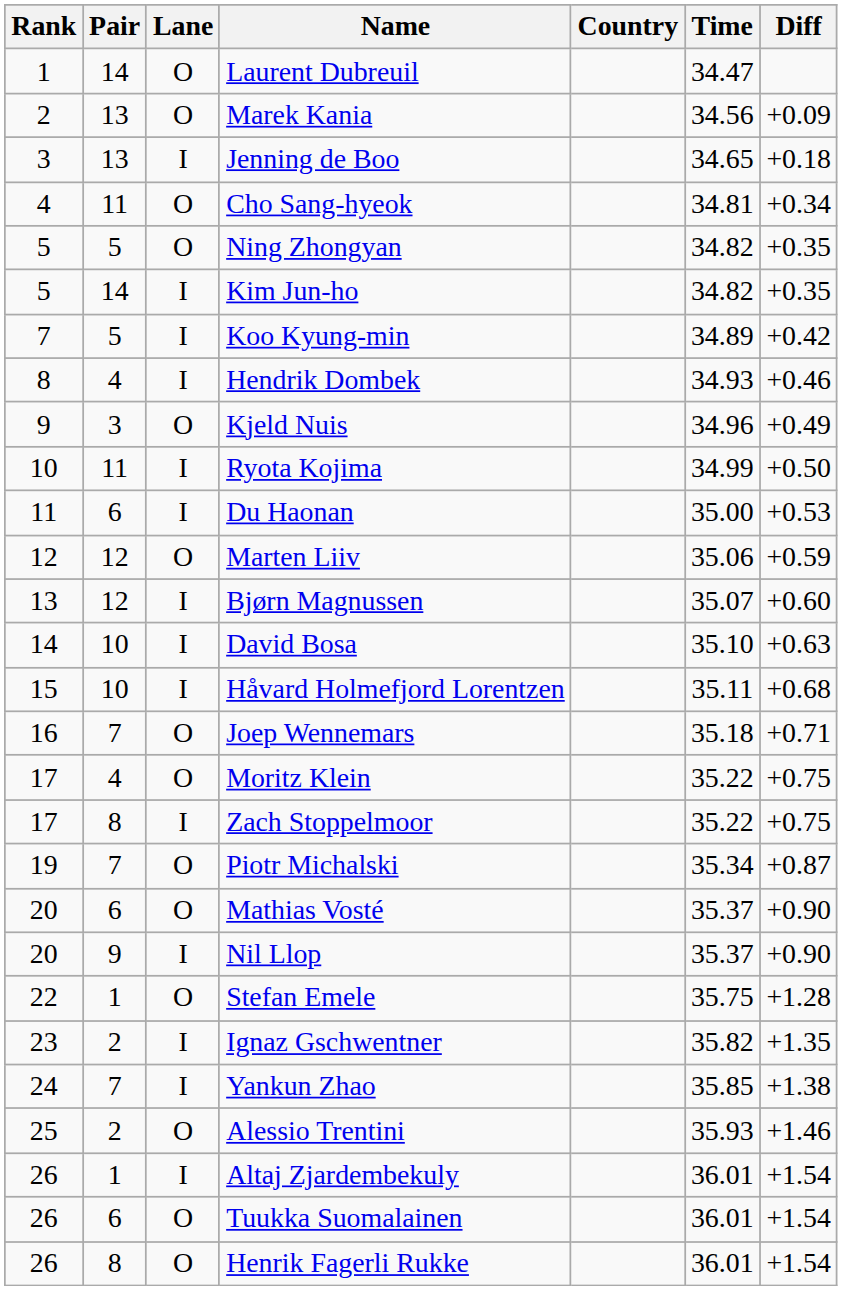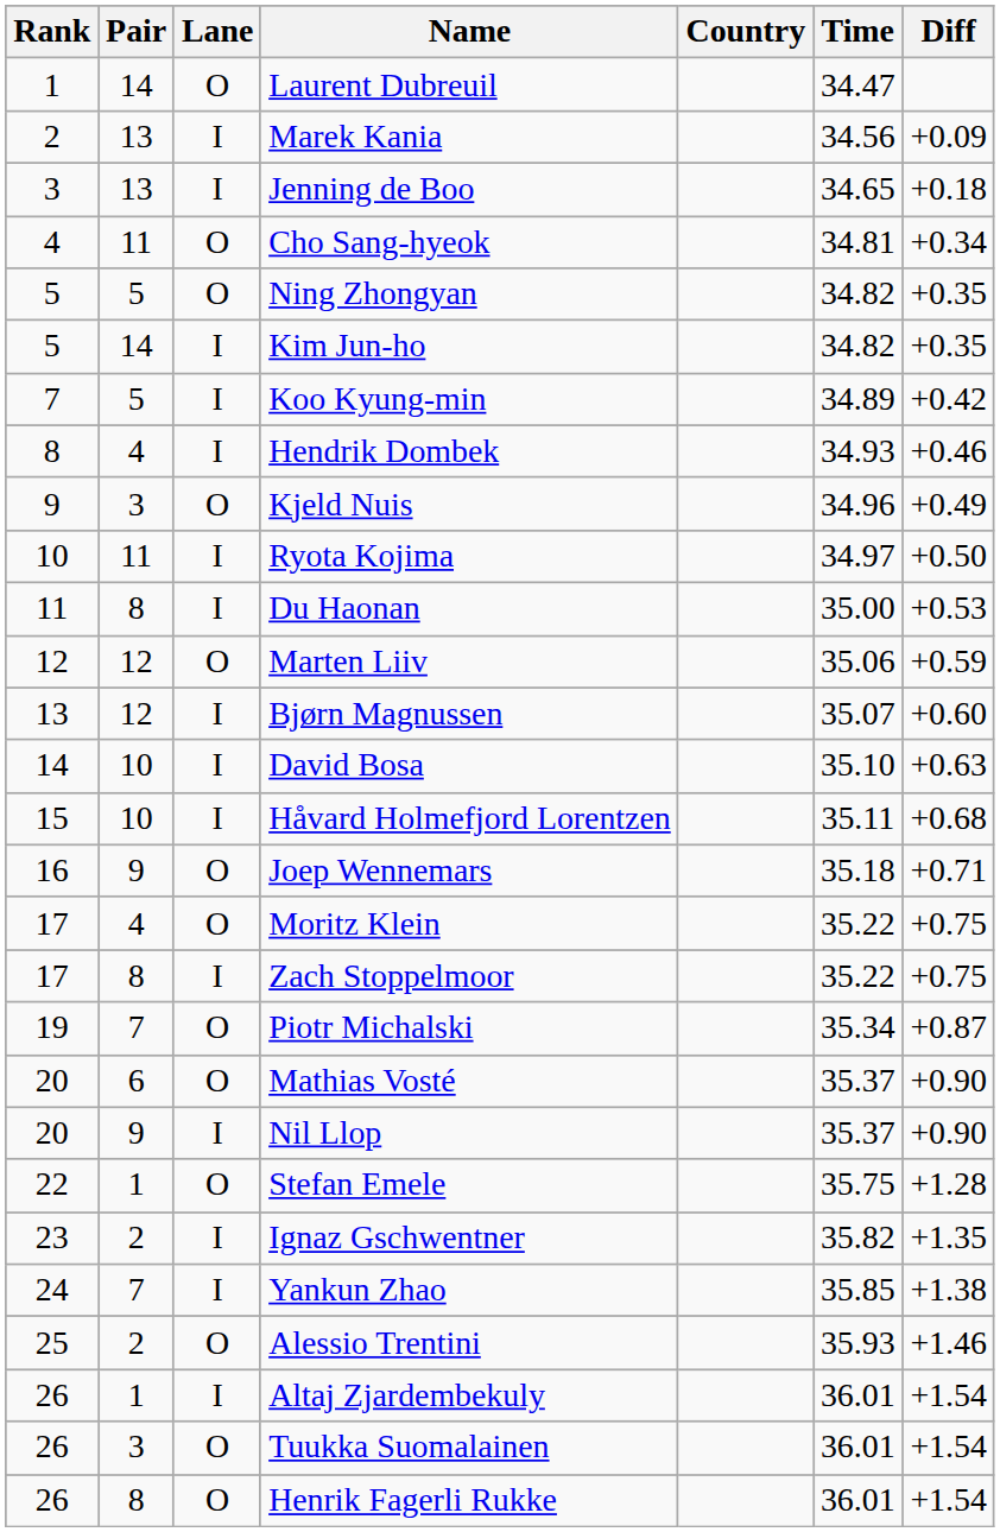Marek Kania | Lane: O -> I
Ryota Kojima | Time: 34.99 -> 34.97
Du Haonan | Pair: 6 -> 8
Joep Wennemars | Pair: 7 -> 9
Tuukka Suomalainen | Pair: 6 -> 3
